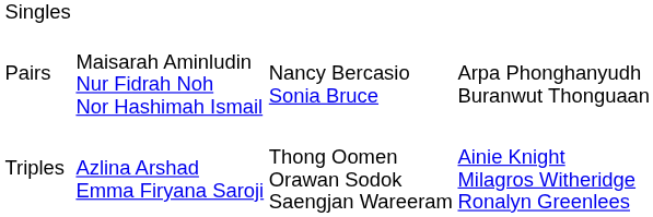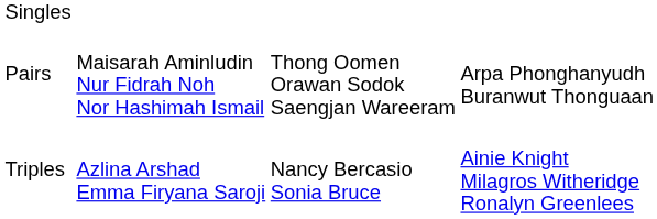Pairs | column 3: Nancy Bercasio Sonia Bruce -> Thong Oomen Orawan Sodok Saengjan Wareeram
Triples | column 3: Thong Oomen Orawan Sodok Saengjan Wareeram -> Nancy Bercasio Sonia Bruce
